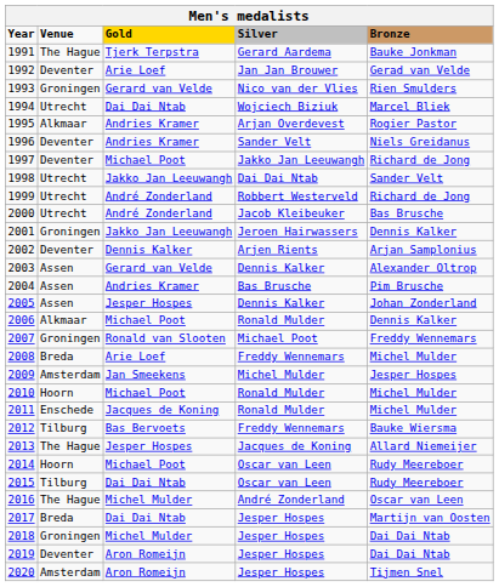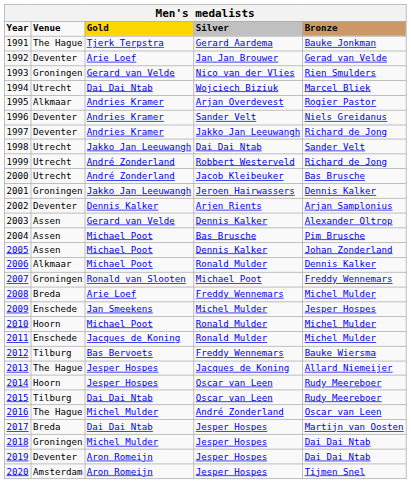1997 | Gold: Michael Poot -> Andries Kramer
2004 | Gold: Andries Kramer -> Michael Poot
2005 | Gold: Jesper Hospes -> Michael Poot
2009 | Venue: Amsterdam -> Enschede
2014 | Gold: Michael Poot -> Jesper Hospes
